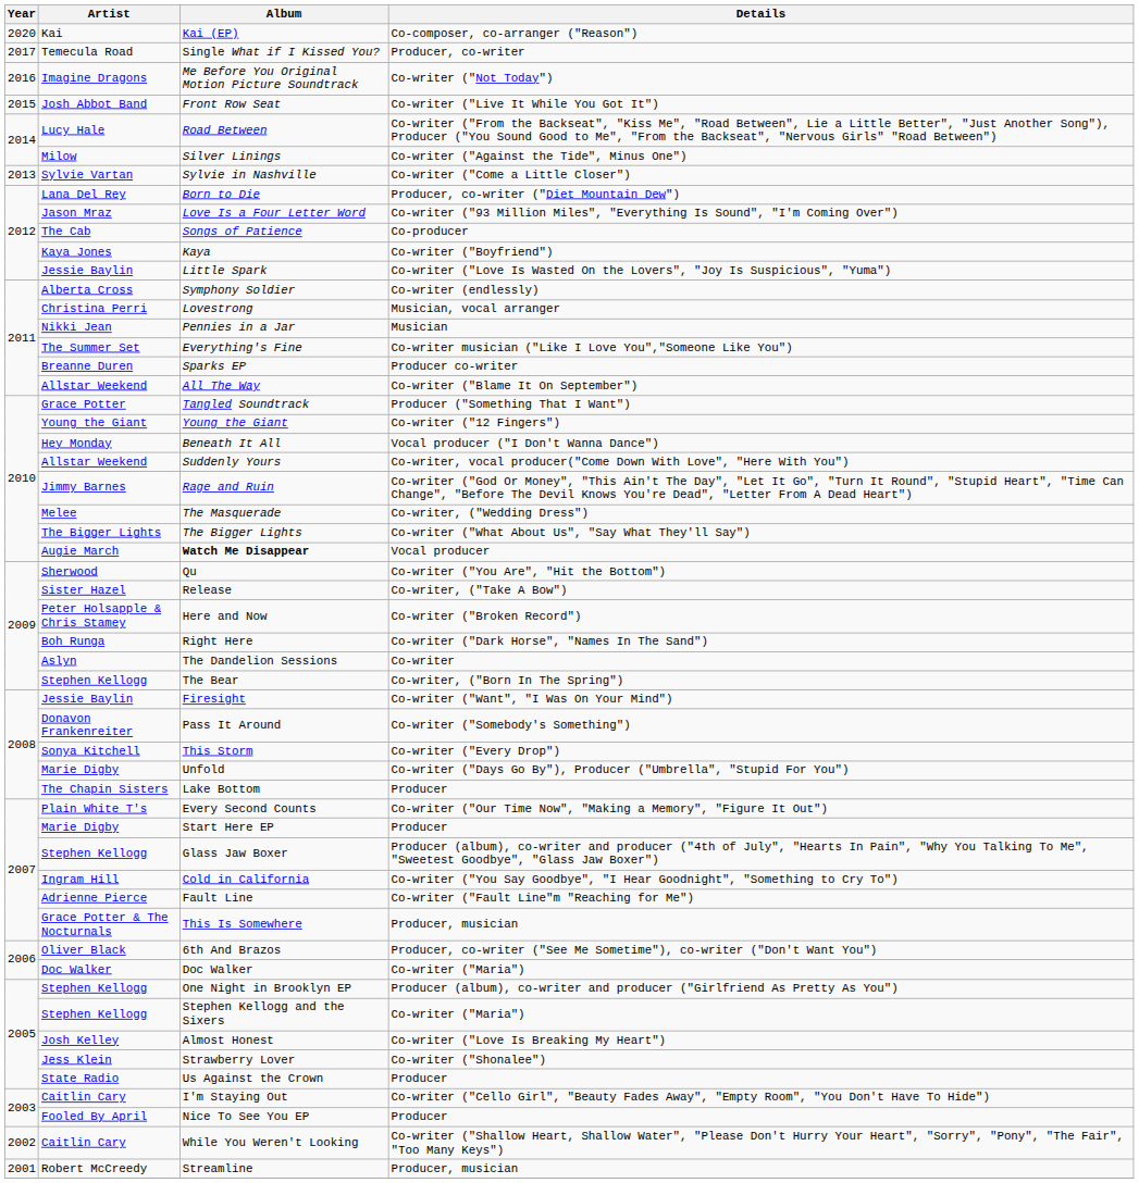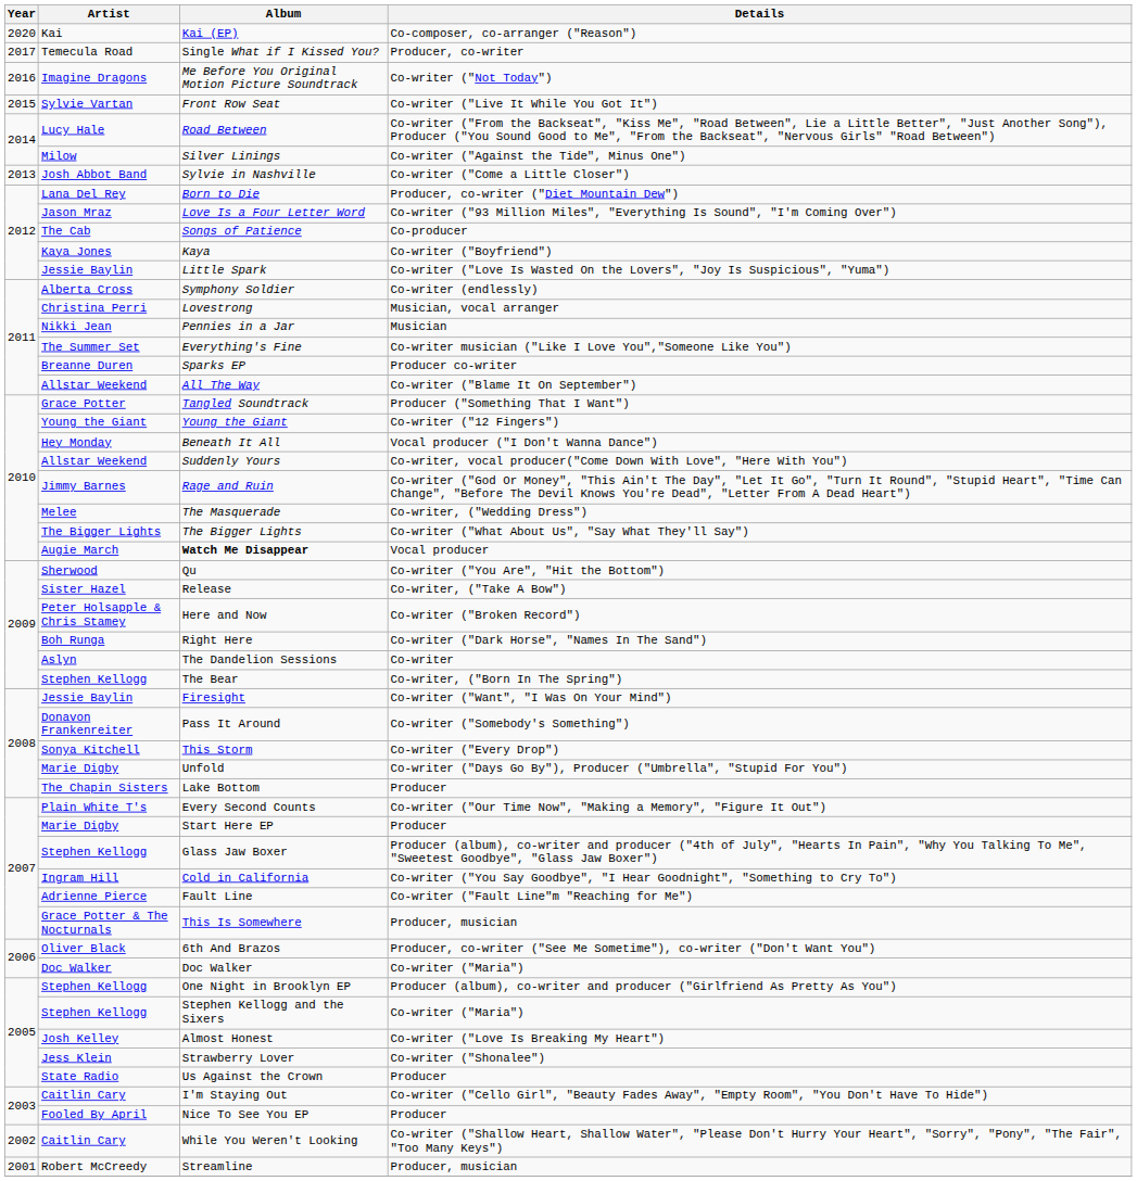Front Row Seat | Artist: Josh Abbot Band -> Sylvie Vartan
Sylvie in Nashville | Artist: Sylvie Vartan -> Josh Abbot Band
